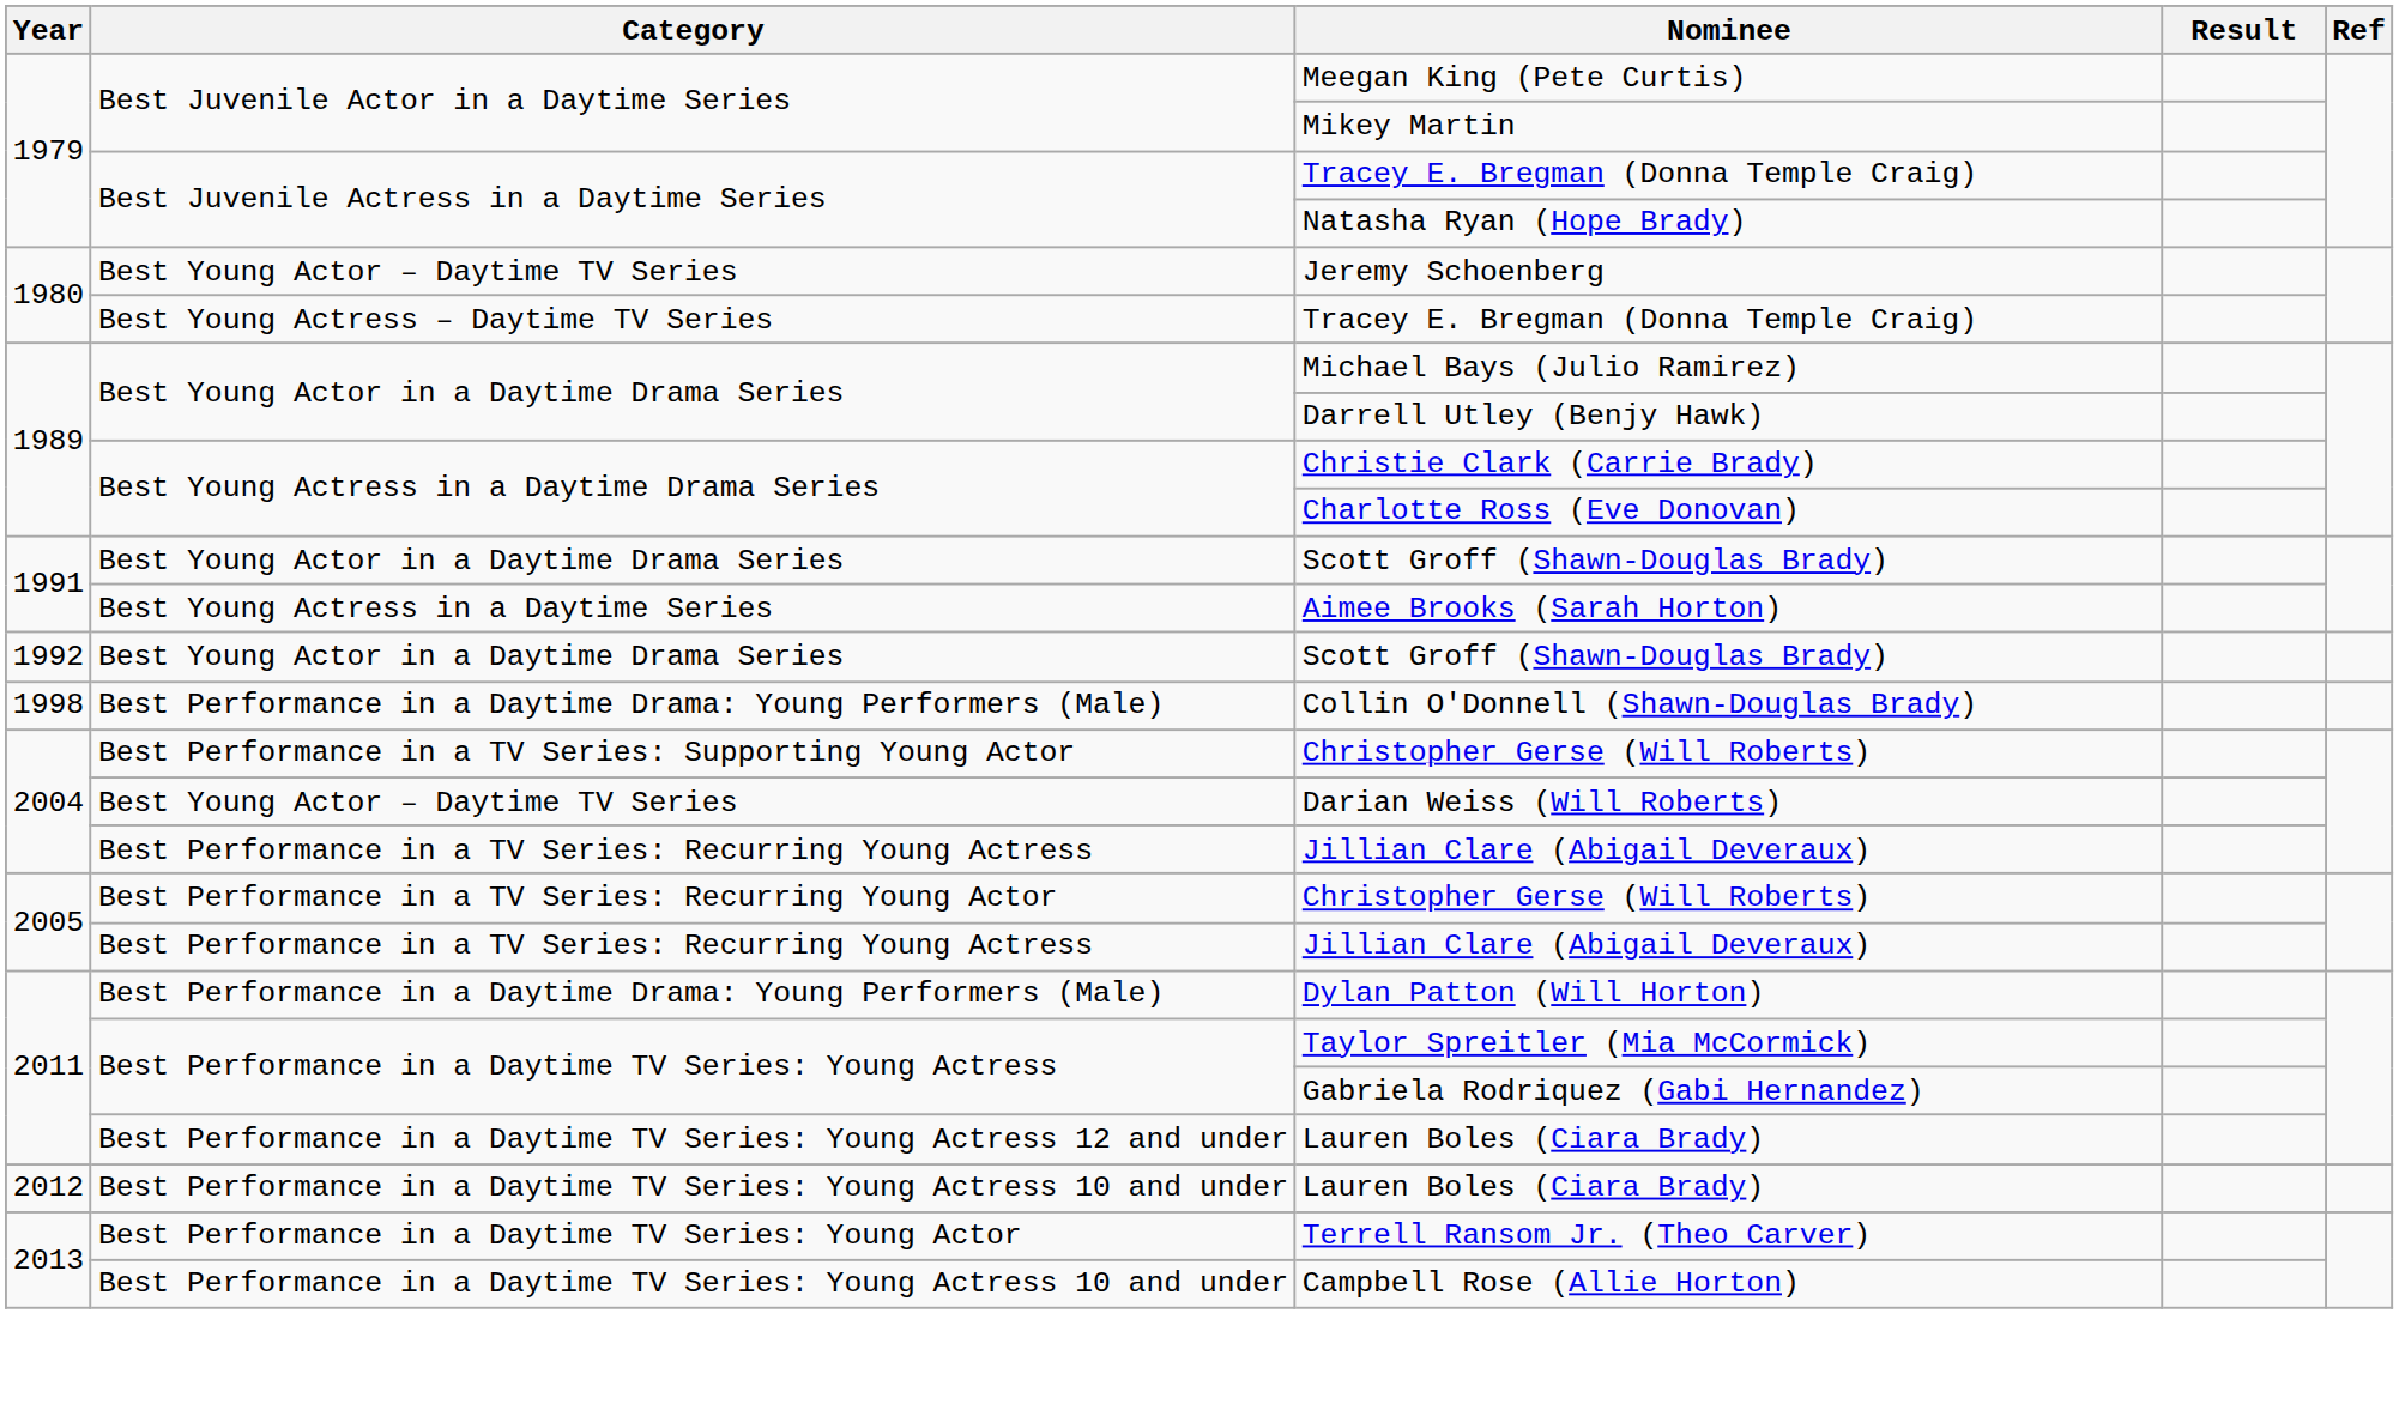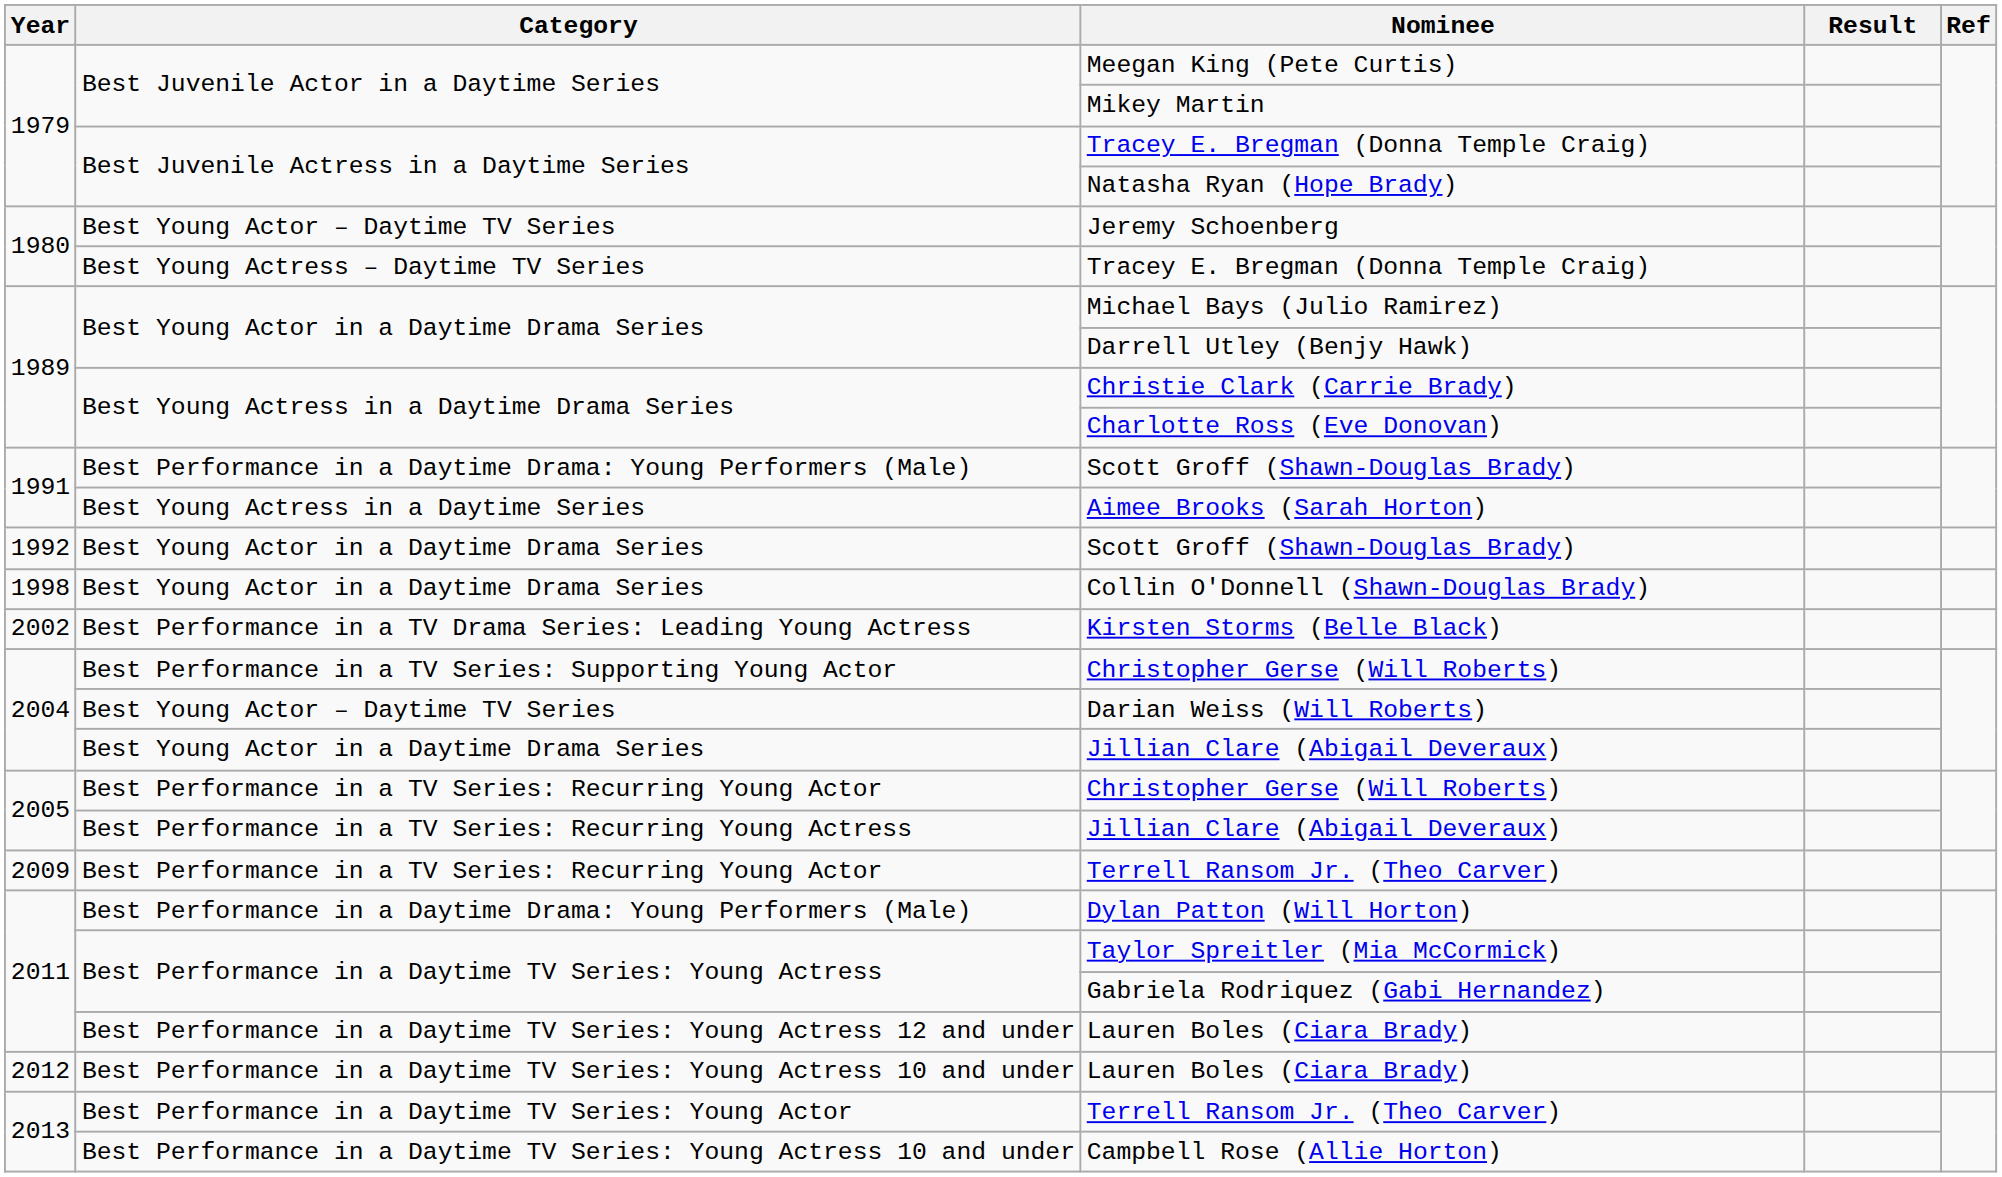1991 / Scott Groff (Shawn-Douglas Brady) | Category: Best Young Actor in a Daytime Drama Series -> Best Performance in a Daytime Drama: Young Performers (Male)
Collin O'Donnell (Shawn-Douglas Brady) | Category: Best Performance in a Daytime Drama: Young Performers (Male) -> Best Young Actor in a Daytime Drama Series
+ row: 2002 | Best Performance in a TV Drama Series: Leading Young Actress | Kirsten Storms (Belle Black)
2004 / Jillian Clare (Abigail Deveraux) | Category: Best Performance in a TV Series: Recurring Young Actress -> Best Young Actor in a Daytime Drama Series
+ row: 2009 | Best Performance in a TV Series: Recurring Young Actor | Terrell Ransom Jr. (Theo Carver)
